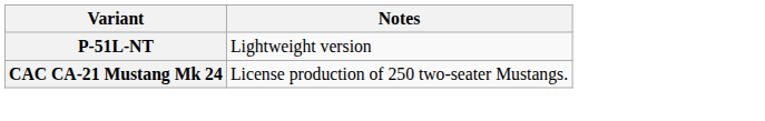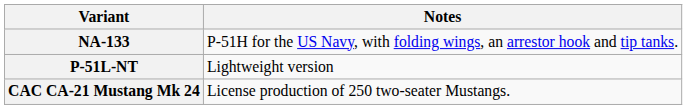+ row: NA-133 | P-51H for the US Navy, with folding wings, an arrestor hook and tip tanks.
